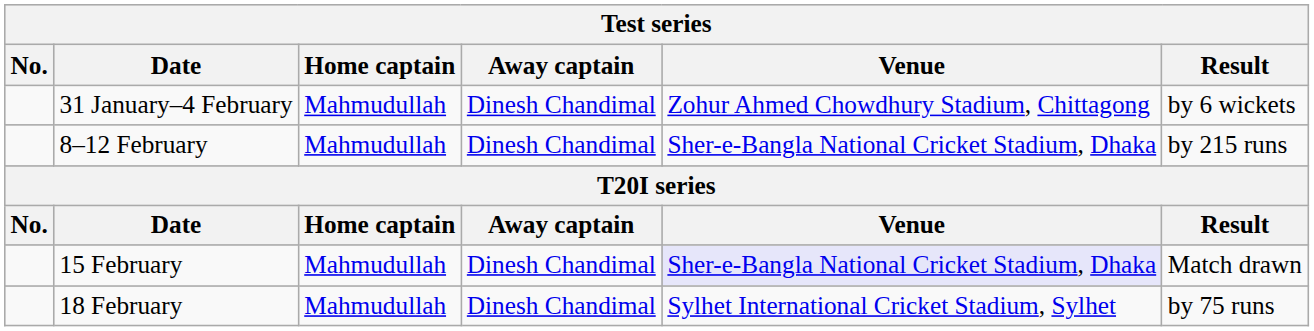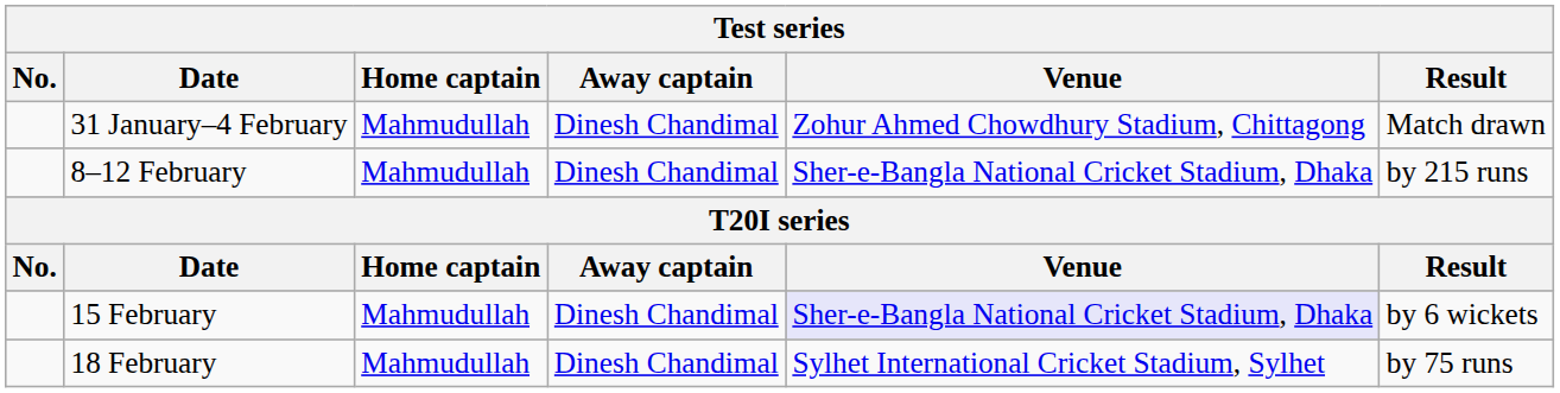31 January–4 February | Result: by 6 wickets -> Match drawn
15 February | Result: Match drawn -> by 6 wickets
